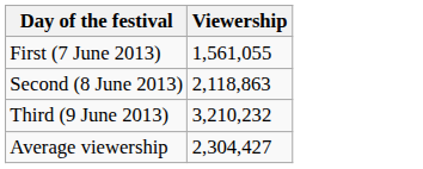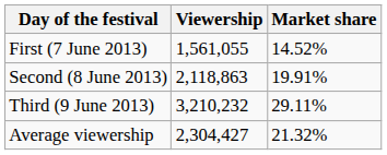+ column: Market share | 14.52% | 19.91% | 29.11% | 21.32%
